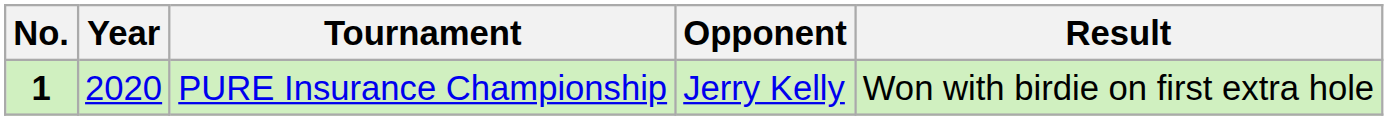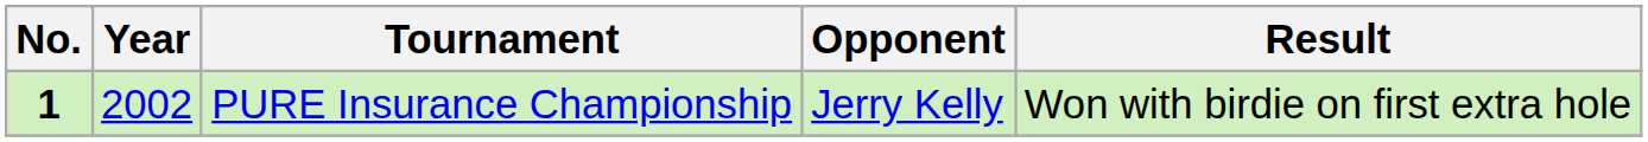PURE Insurance Championship | Year: 2020 -> 2002
